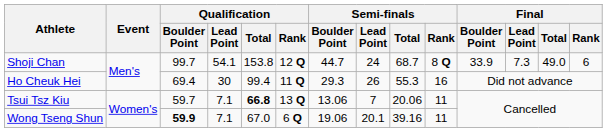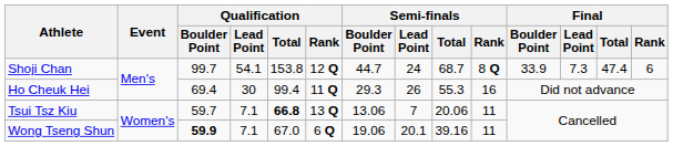Shoji Chan | Final / Total: 49.0 -> 47.4
